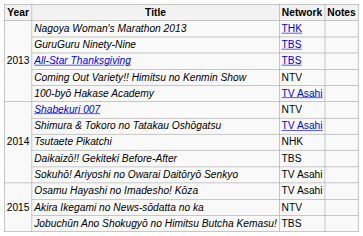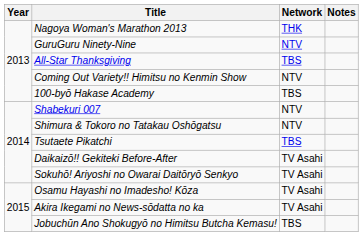GuruGuru Ninety-Nine | Network: TBS -> NTV
100-byō Hakase Academy | Network: TV Asahi -> TBS
Shimura & Tokoro no Tatakau Oshōgatsu | Network: TV Asahi -> NTV
Tsutaete Pikatchi | Network: NHK -> TBS
Daikaizō!! Gekiteki Before-After | Network: TBS -> TV Asahi
Akira Ikegami no News-sōdatta no ka | Network: NTV -> TV Asahi
